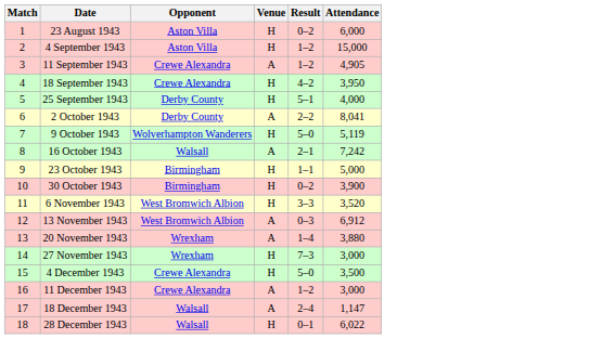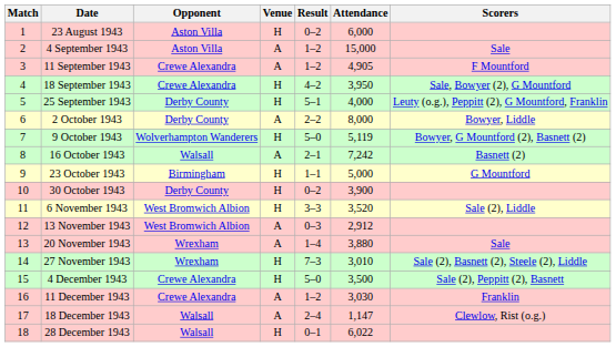+ column: Scorers | Sale | F Mountford | Sale, Bowyer (2), G Mountford | Leuty (o.g.), Peppitt (2), G Mountford, Franklin | Bowyer, Liddle | Bowyer, G Mountford (2), Basnett (2) | Basnett (2) | G Mountford | Sale (2), Liddle | Sale | Sale (2), Basnett (2), Steele (2), Liddle | Sale (2), Peppitt (2), Basnett | Franklin | Clewlow, Rist (o.g.)
4 September 1943 | Venue: H -> A
2 October 1943 | Attendance: 8,041 -> 8,000
30 October 1943 | Opponent: Birmingham -> Derby County
13 November 1943 | Attendance: 6,912 -> 2,912
27 November 1943 | Attendance: 3,000 -> 3,010
11 December 1943 | Attendance: 3,000 -> 3,030
